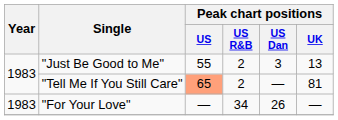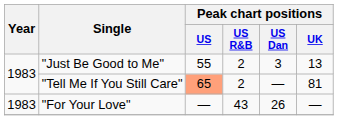"For Your Love" | Peak chart positions / US R&B: 34 -> 43
